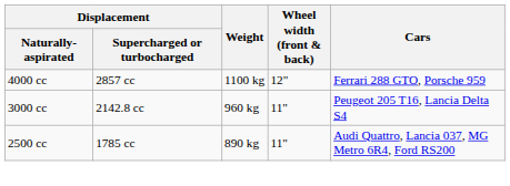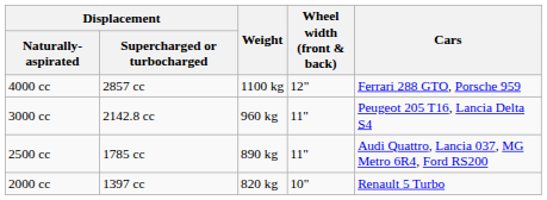+ row: 2000 cc | 1397 cc | 820 kg | 10" | Renault 5 Turbo
